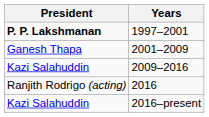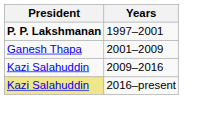- row: Ranjith Rodrigo (acting) | 2016
2016–present | President: no background -> khaki background
